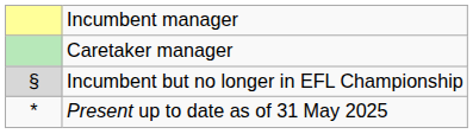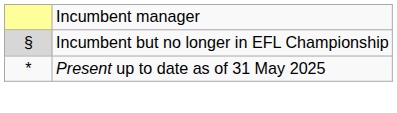- row: Caretaker manager
